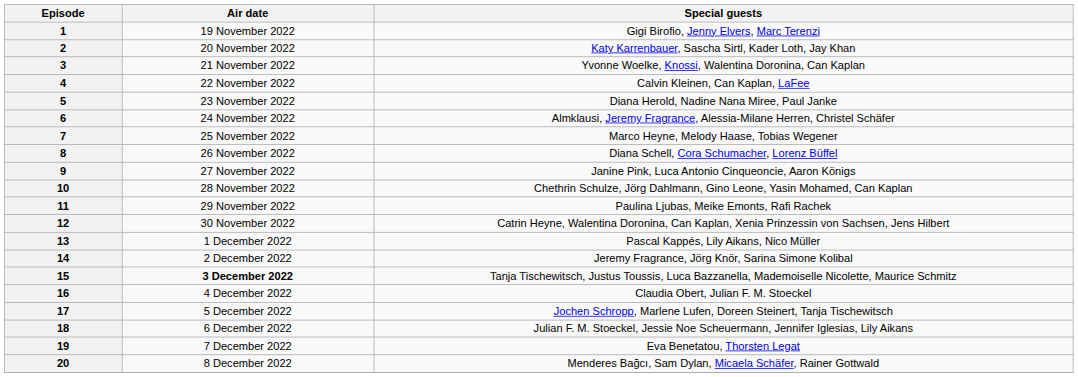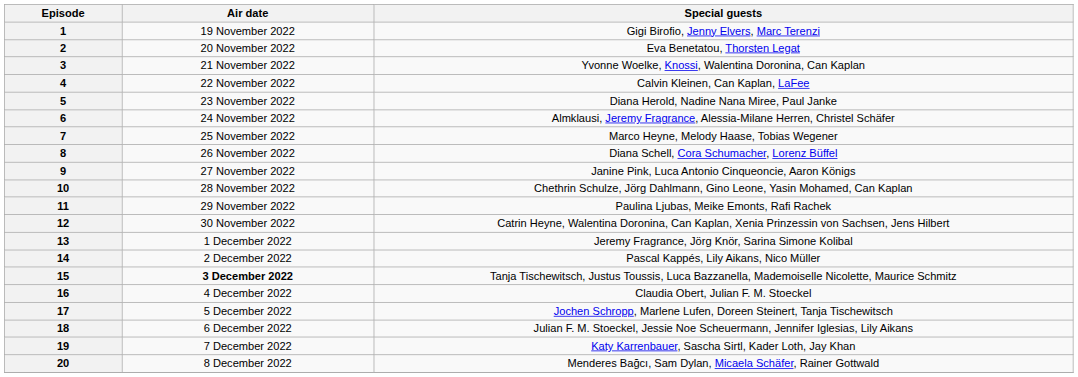2 | Special guests: Katy Karrenbauer, Sascha Sirtl, Kader Loth, Jay Khan -> Eva Benetatou, Thorsten Legat
13 | Special guests: Pascal Kappés, Lily Aikans, Nico Müller -> Jeremy Fragrance, Jörg Knör, Sarina Simone Kolibal
14 | Special guests: Jeremy Fragrance, Jörg Knör, Sarina Simone Kolibal -> Pascal Kappés, Lily Aikans, Nico Müller
19 | Special guests: Eva Benetatou, Thorsten Legat -> Katy Karrenbauer, Sascha Sirtl, Kader Loth, Jay Khan
